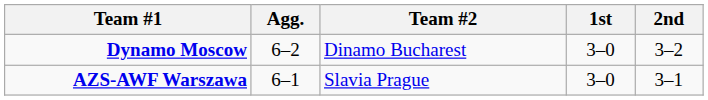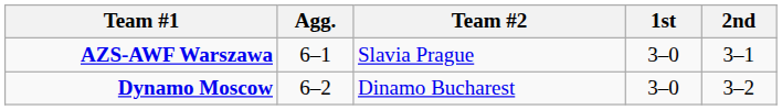rows swapped: AZS-AWF Warszawa <-> Dynamo Moscow
